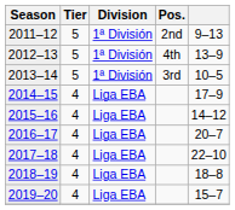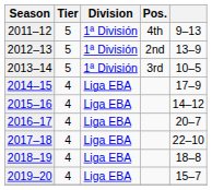2011–12 | Pos.: 2nd -> 4th
2012–13 | Pos.: 4th -> 2nd
